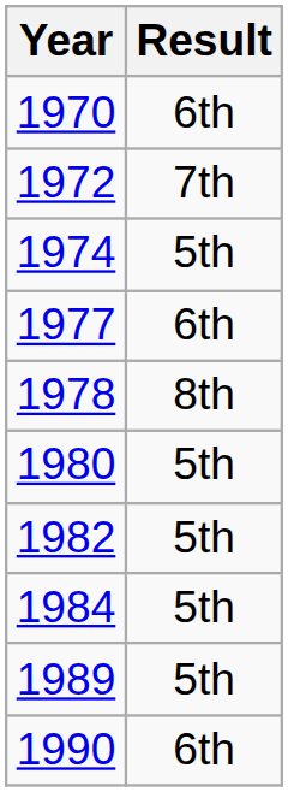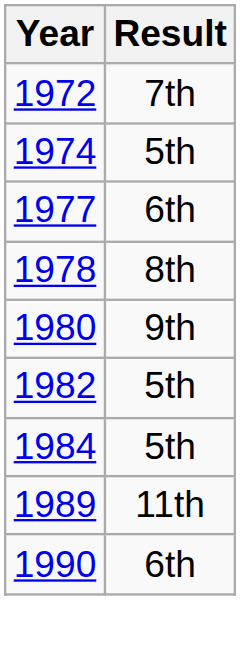- row: 1970 | 6th
1980 | Result: 5th -> 9th
1989 | Result: 5th -> 11th
